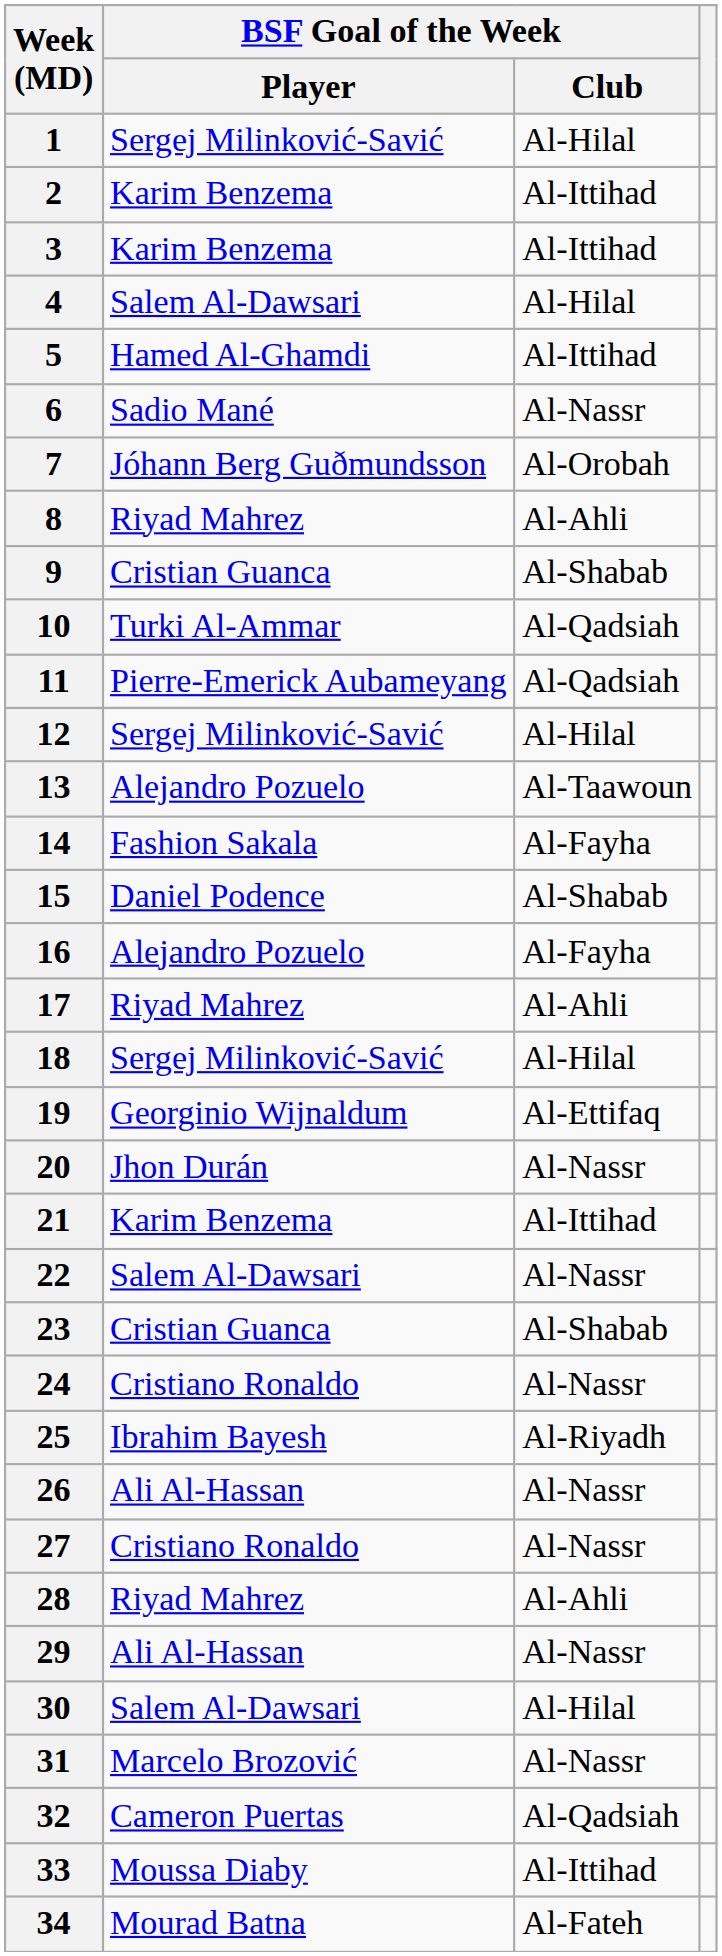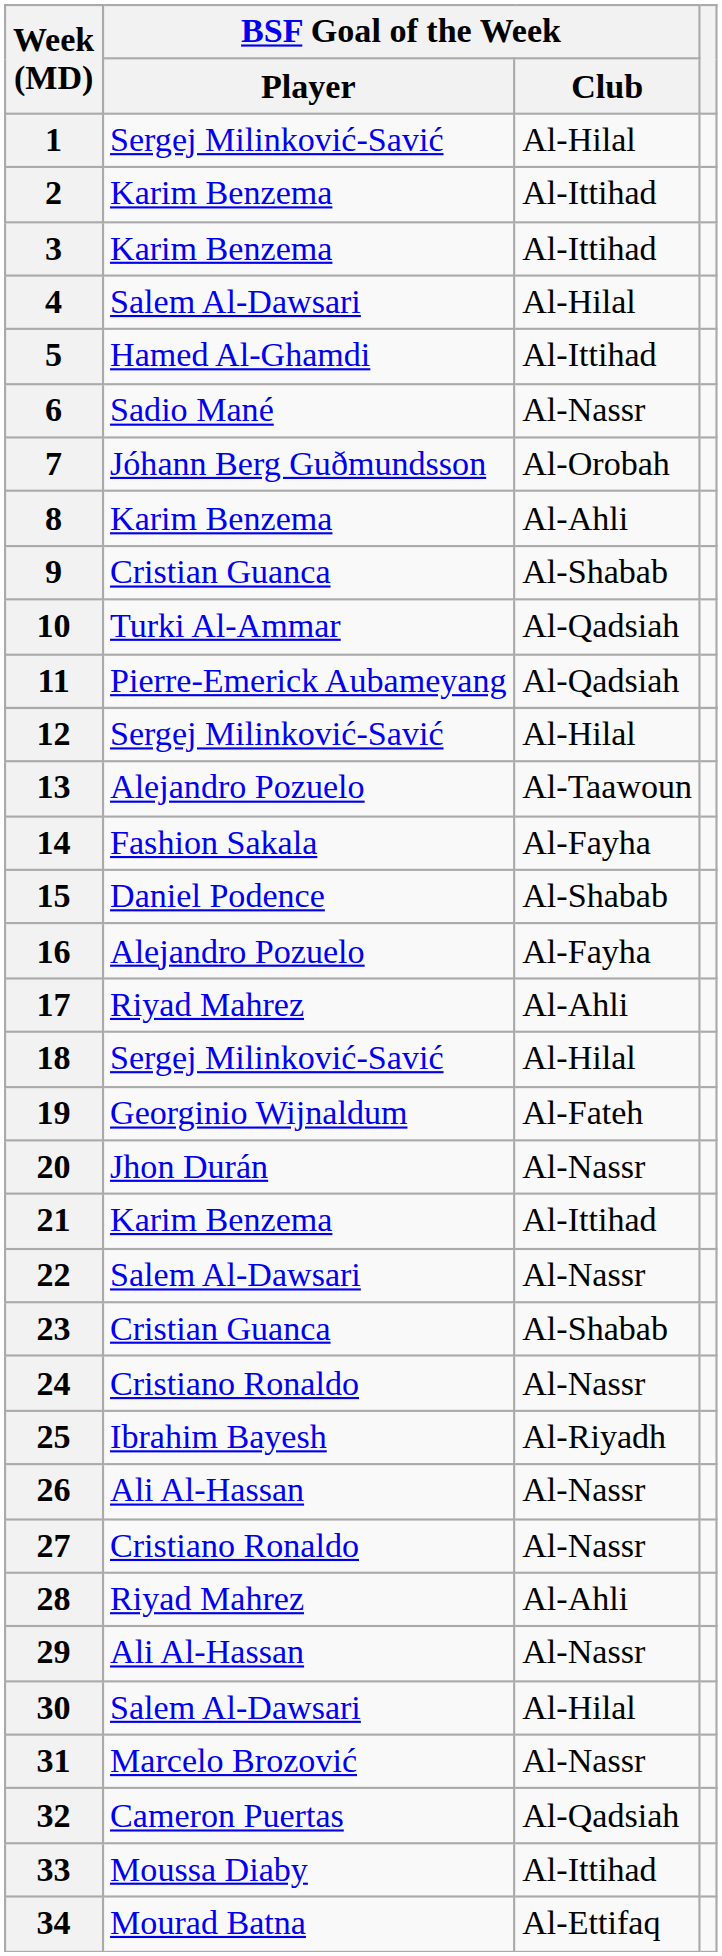8 | BSF Goal of the Week / Player: Riyad Mahrez -> Karim Benzema
19 | BSF Goal of the Week / Club: Al-Ettifaq -> Al-Fateh
34 | BSF Goal of the Week / Club: Al-Fateh -> Al-Ettifaq
